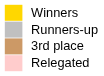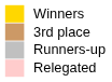rows swapped: Runners-up <-> 3rd place
